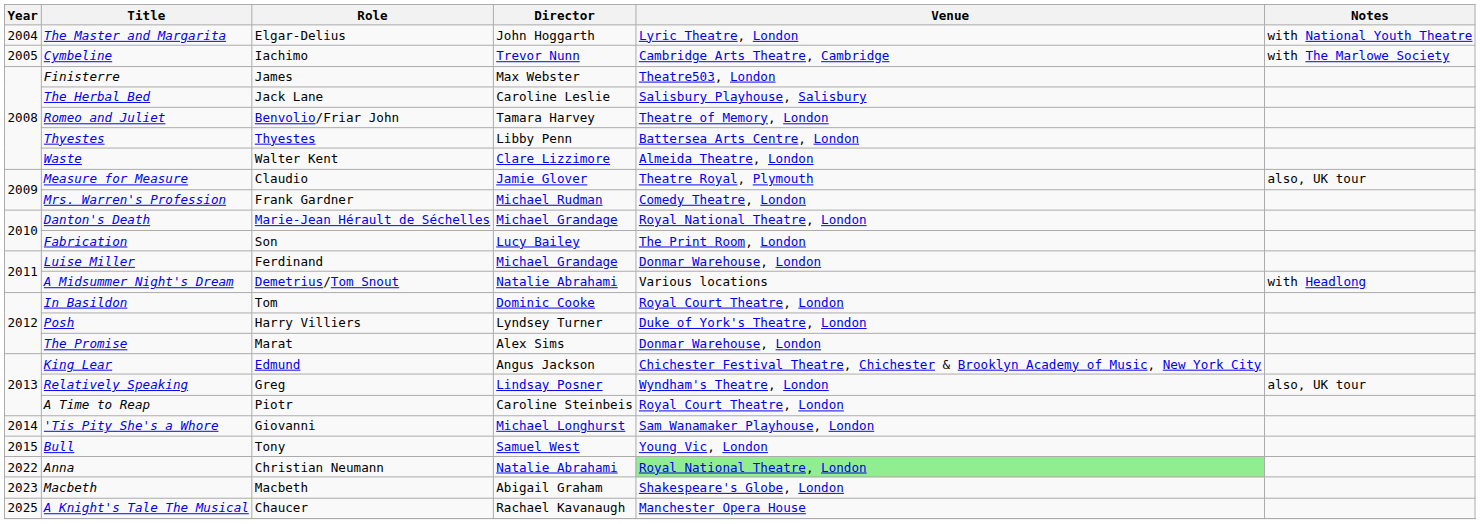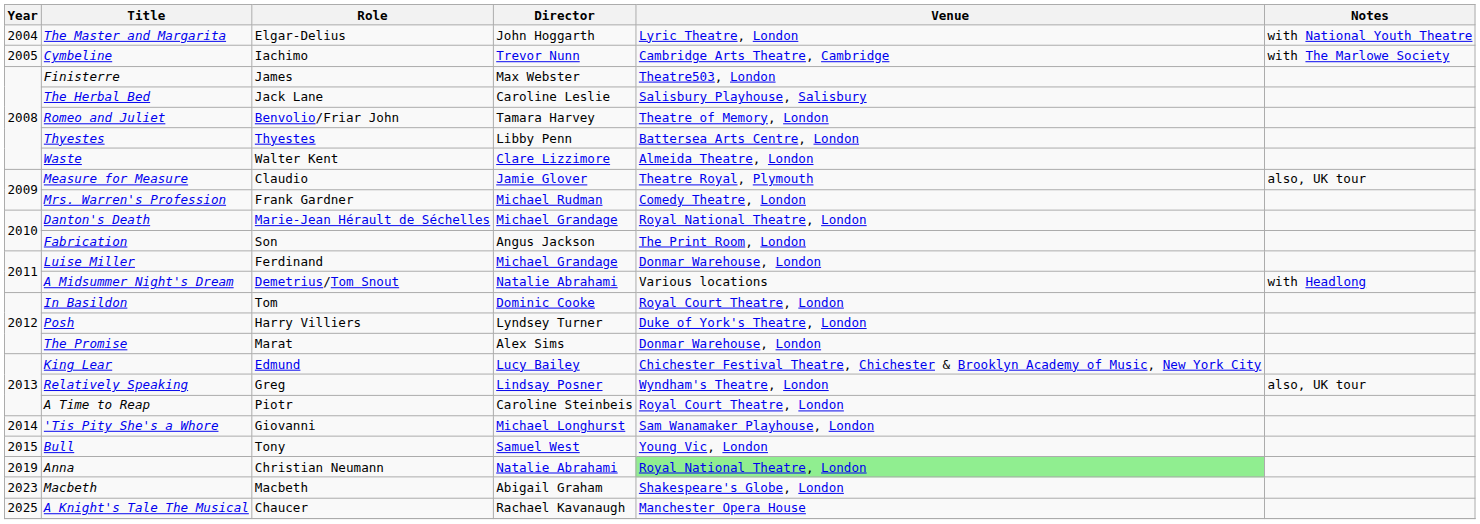Fabrication | Director: Lucy Bailey -> Angus Jackson
King Lear | Director: Angus Jackson -> Lucy Bailey
Anna | Year: 2022 -> 2019
